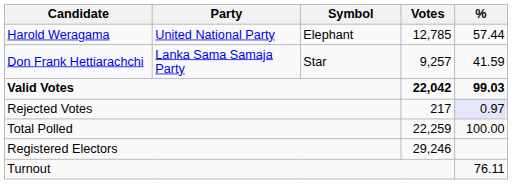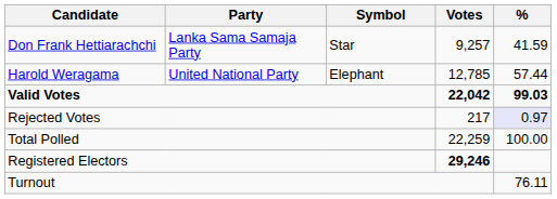rows swapped: Harold Weragama <-> Don Frank Hettiarachchi
Registered Electors | Votes: normal -> bold
